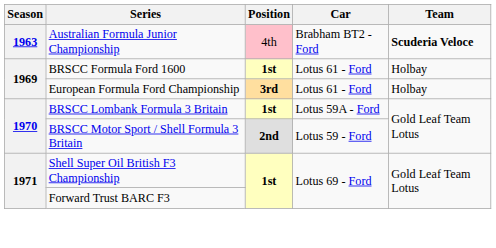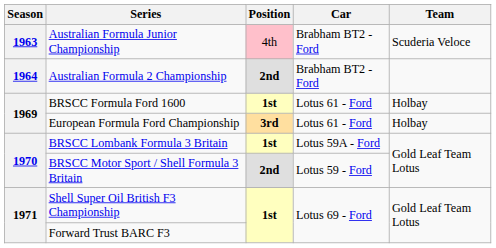Australian Formula Junior Championship | Team: bold -> normal
+ row: 1964 | Australian Formula 2 Championship | 2nd | Brabham BT2 - Ford
